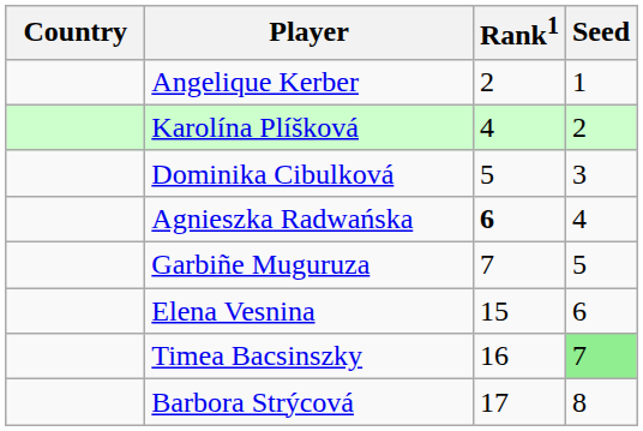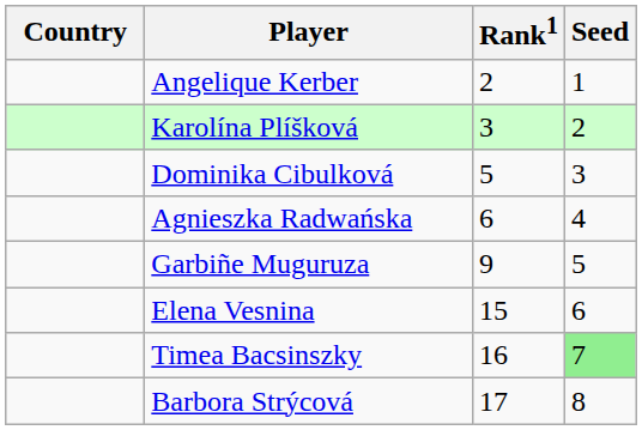Karolína Plíšková | Rank1: 4 -> 3
Agnieszka Radwańska | Rank1: bold -> normal
Garbiñe Muguruza | Rank1: 7 -> 9
